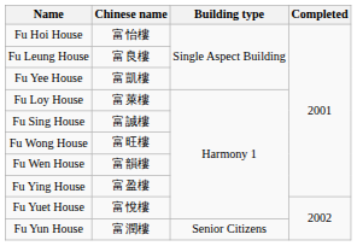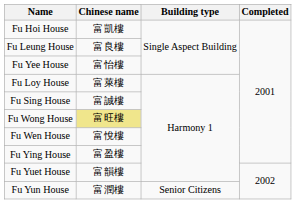Fu Hoi House | Chinese name: 富怡樓 -> 富凱樓
Fu Yee House | Chinese name: 富凱樓 -> 富怡樓
Fu Wong House | Chinese name: no background -> khaki background
Fu Wen House | Chinese name: 富韻樓 -> 富悅樓
Fu Yuet House | Chinese name: 富悅樓 -> 富韻樓
